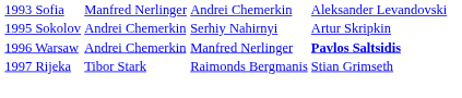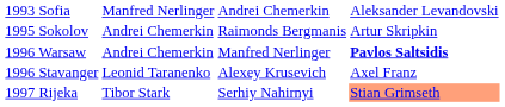1995 Sokolov | column 3: Serhiy Nahirnyi -> Raimonds Bergmanis
+ row: 1996 Stavanger | Leonid Taranenko | Alexey Krusevich | Axel Franz
1997 Rijeka | column 3: Raimonds Bergmanis -> Serhiy Nahirnyi
1997 Rijeka | column 4: no background -> lightsalmon background
